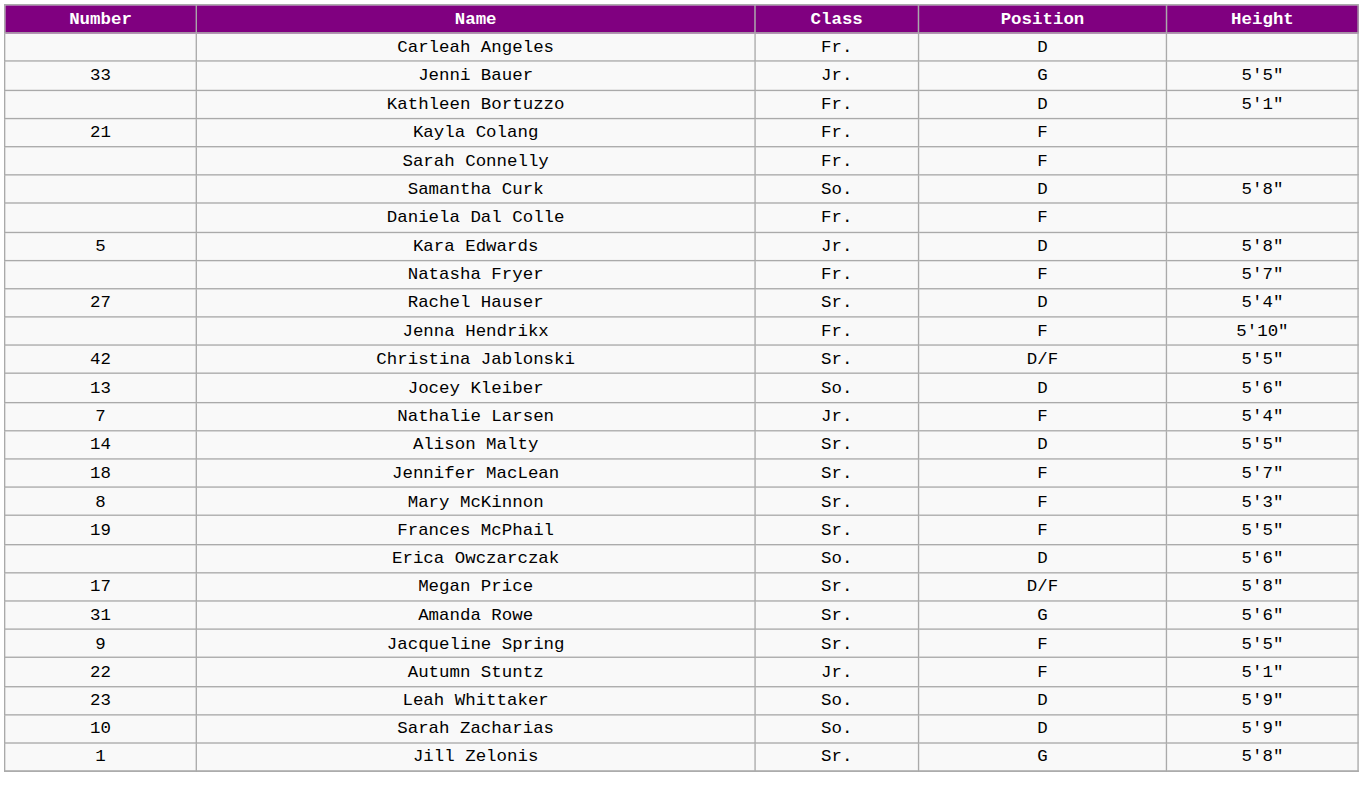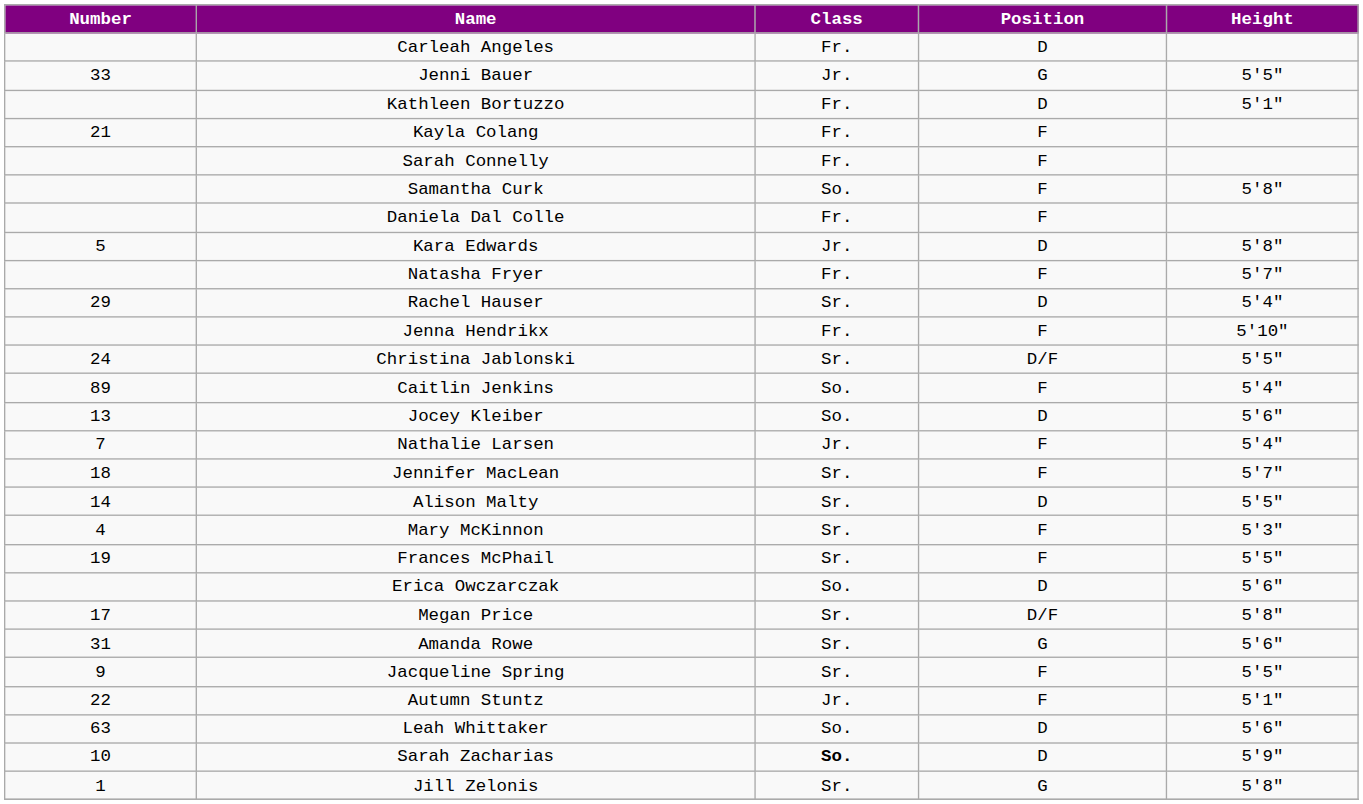Samantha Curk | Position: D -> F
Rachel Hauser | Number: 27 -> 29
Christina Jablonski | Number: 42 -> 24
+ row: 89 | Caitlin Jenkins | So. | F | 5'4"
rows swapped: Jennifer MacLean <-> Alison Malty
Mary McKinnon | Number: 8 -> 4
Leah Whittaker | Number: 23 -> 63
Leah Whittaker | Height: 5'9" -> 5'6"
Sarah Zacharias | Class: normal -> bold
